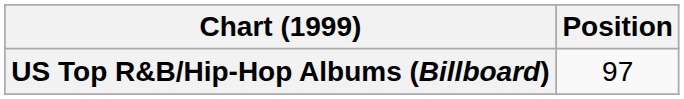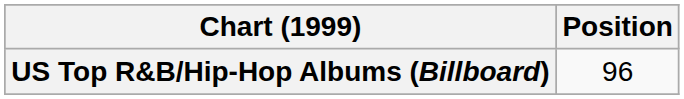US Top R&B/Hip-Hop Albums (Billboard) | Position: 97 -> 96
